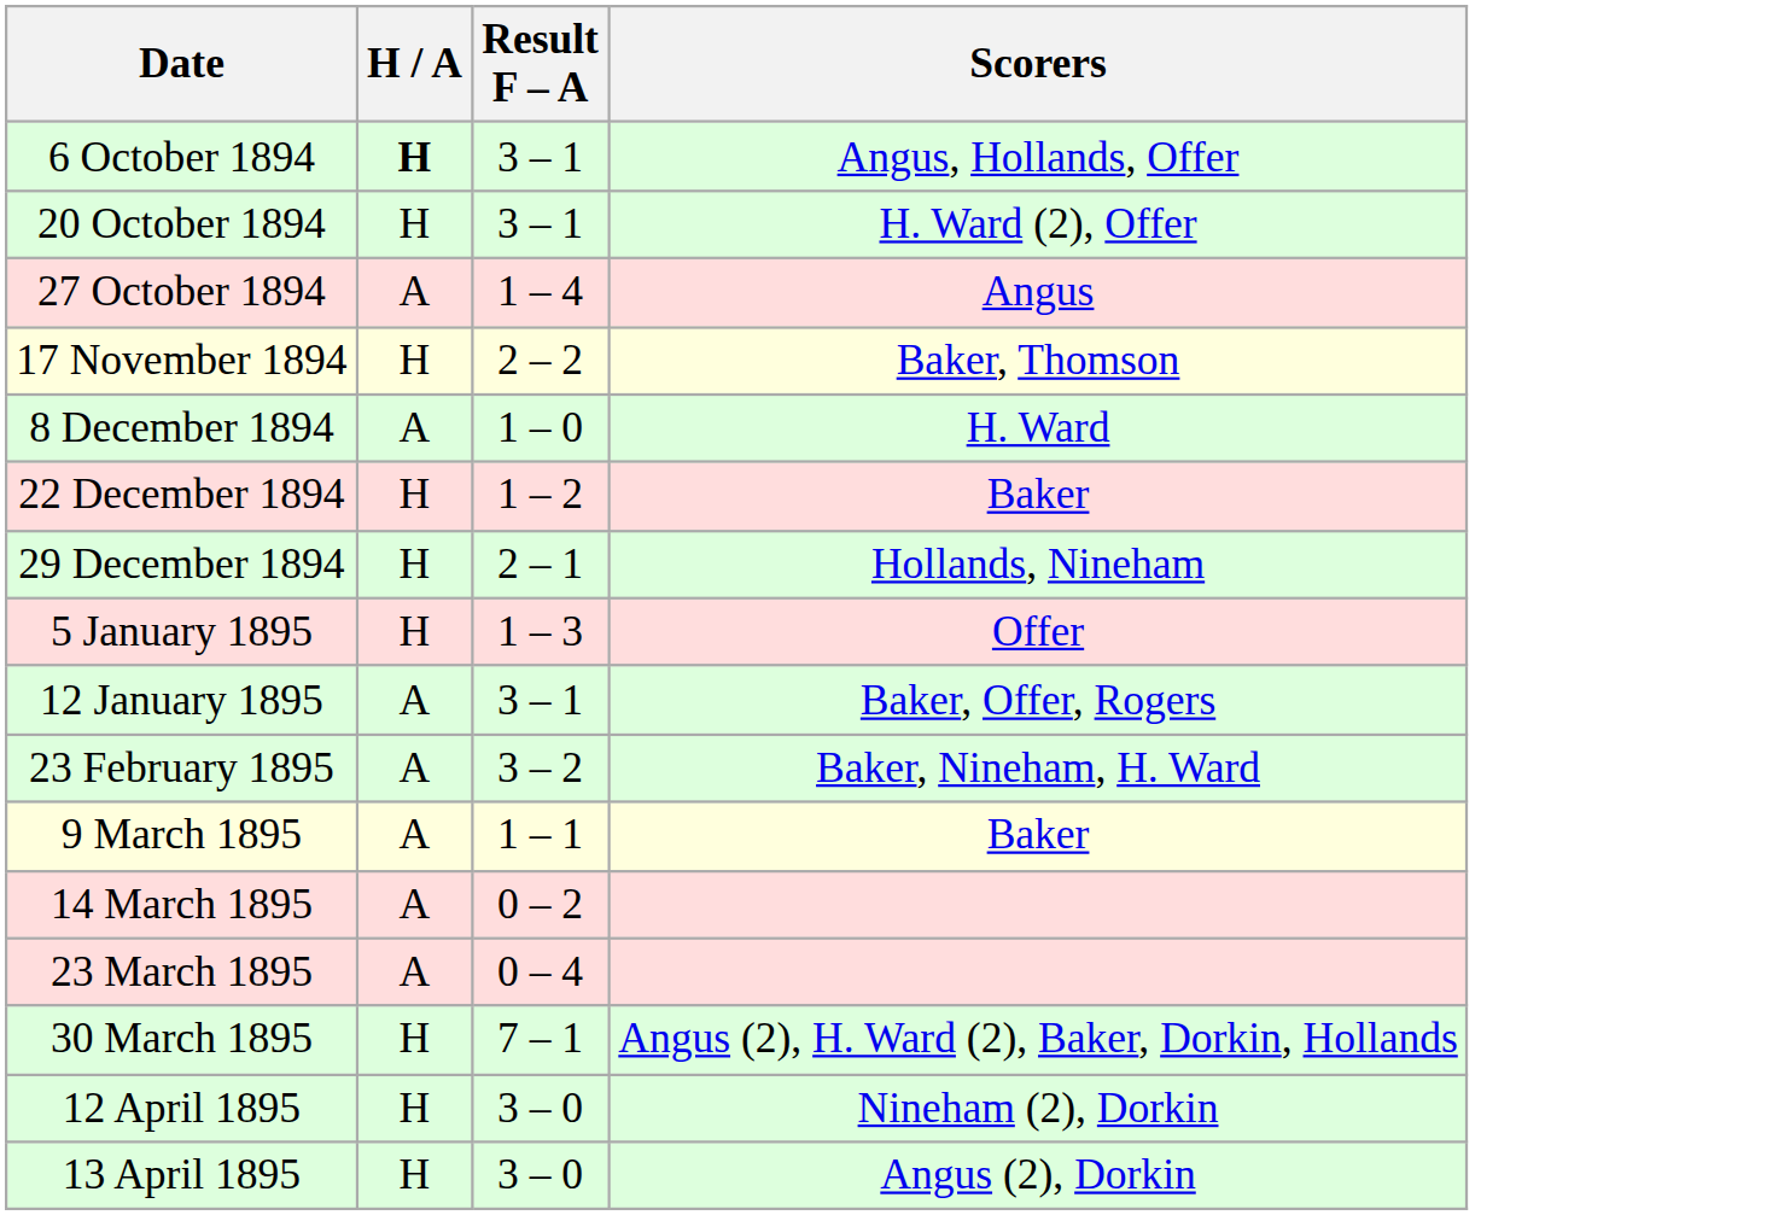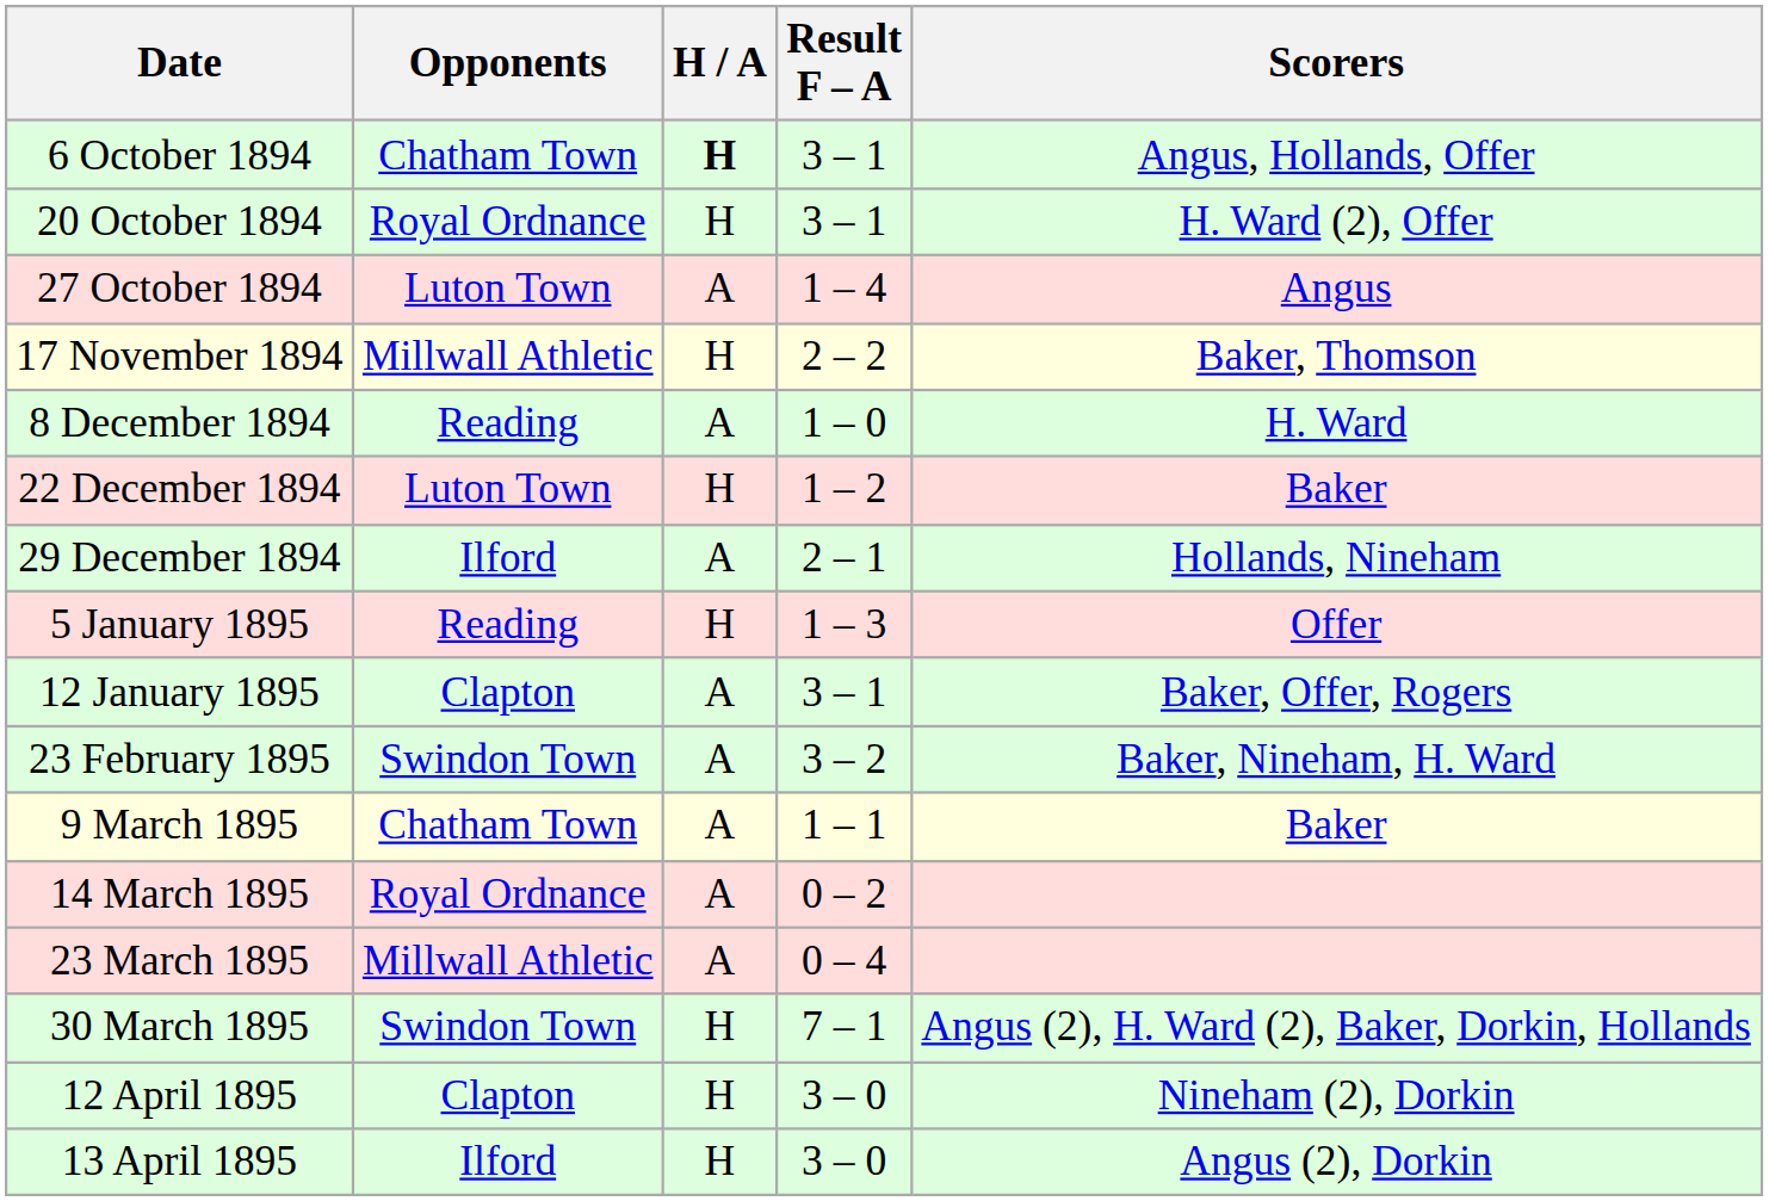+ column: Opponents | Chatham Town | Royal Ordnance | Luton Town | Millwall Athletic | Reading | Luton Town | Ilford | Reading | Clapton | Swindon Town | Chatham Town | Royal Ordnance | Millwall Athletic | Swindon Town | Clapton | Ilford
29 December 1894 | H / A: H -> A
